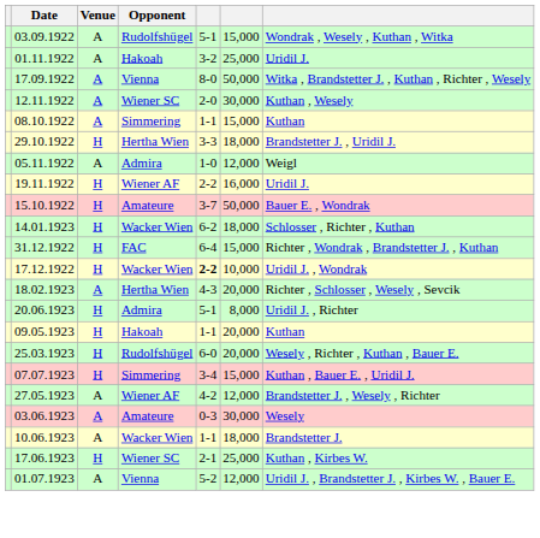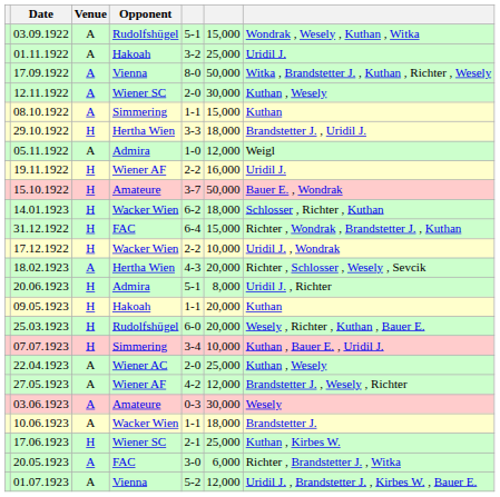17.12.1922 | column 5: bold -> normal
07.07.1923 | column 6: 15,000 -> 10,000
+ row: 22.04.1923 | A | Wiener AC | 2-0 | 25,000 | Kuthan , Wesely
+ row: 20.05.1923 | A | FAC | 3-0 | 6,000 | Richter , Brandstetter J. , Witka
